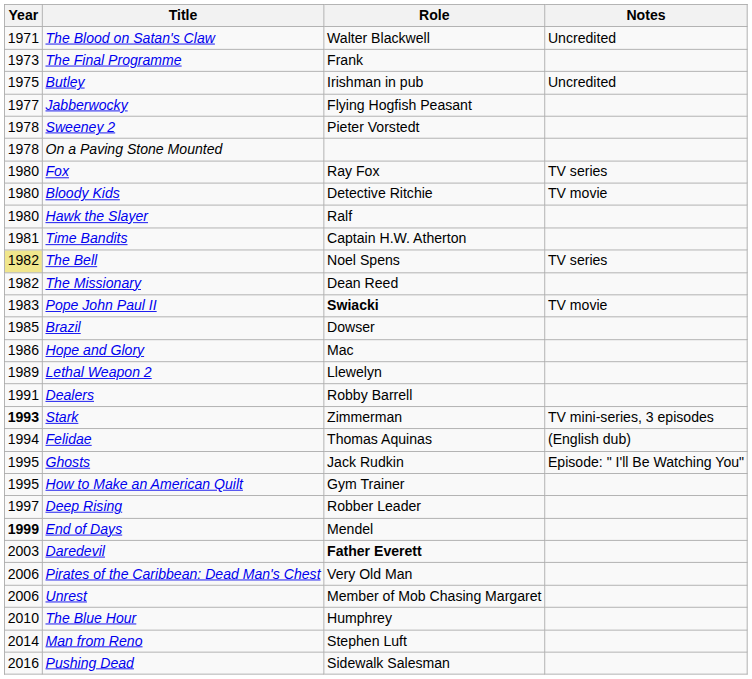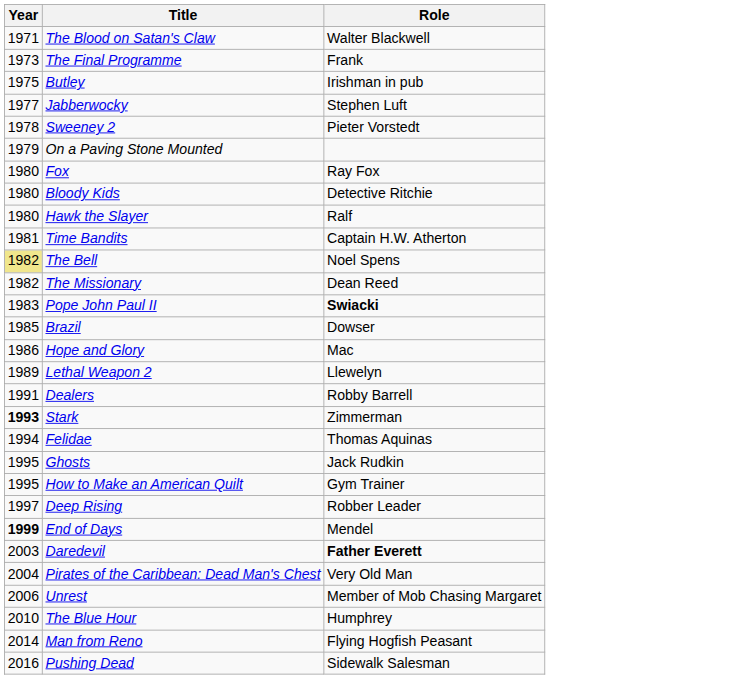- column: Notes | Uncredited | Uncredited | TV series | TV movie | TV series | TV movie | TV mini-series, 3 episodes | (English dub) | Episode: " I'll Be Watching You"
Jabberwocky | Role: Flying Hogfish Peasant -> Stephen Luft
On a Paving Stone Mounted | Year: 1978 -> 1979
Pirates of the Caribbean: Dead Man's Chest | Year: 2006 -> 2004
Man from Reno | Role: Stephen Luft -> Flying Hogfish Peasant
